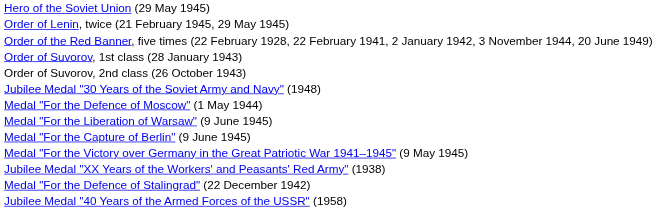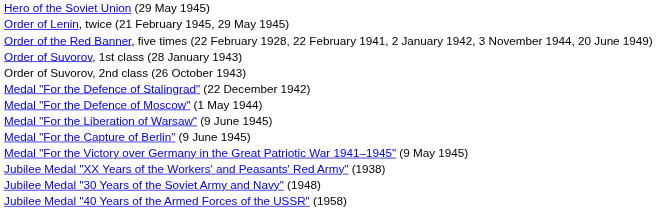rows swapped: Medal "For the Defence of Stalingrad" (22 December 1942) <-> Jubilee Medal "30 Years of the Soviet Army and Navy" (1948)
